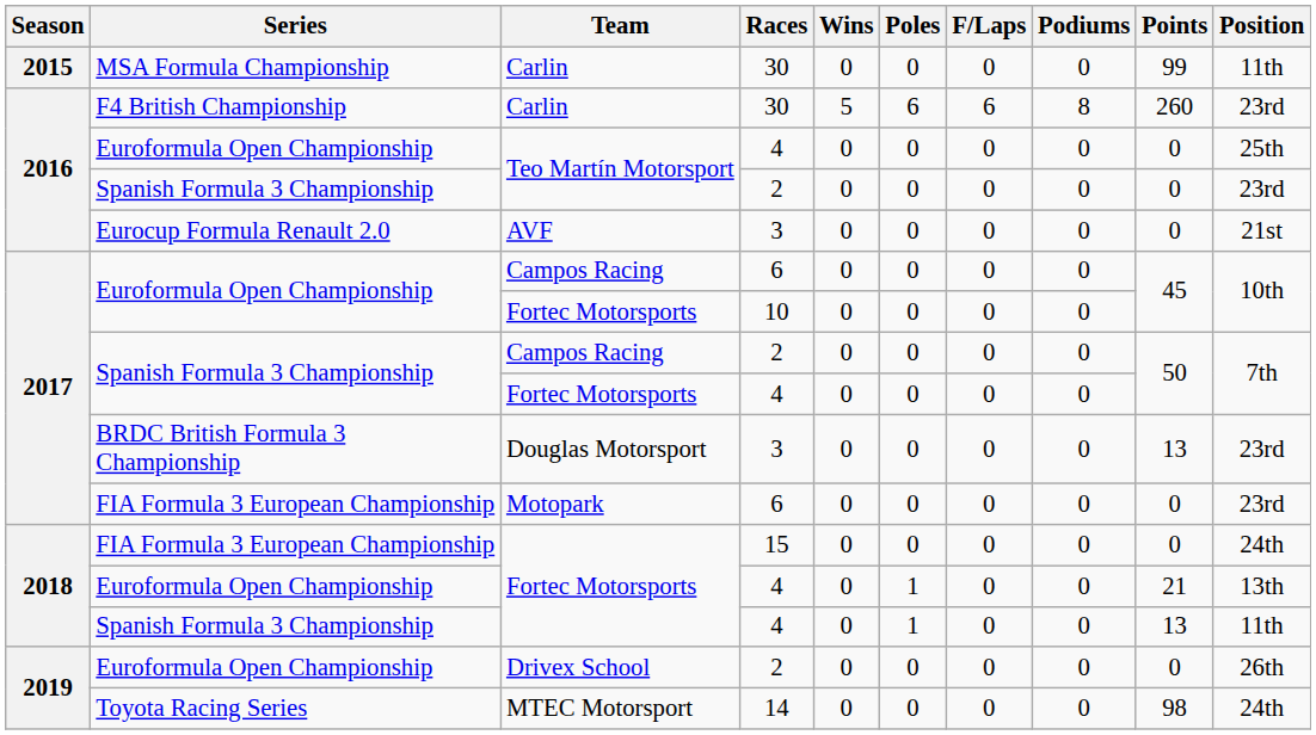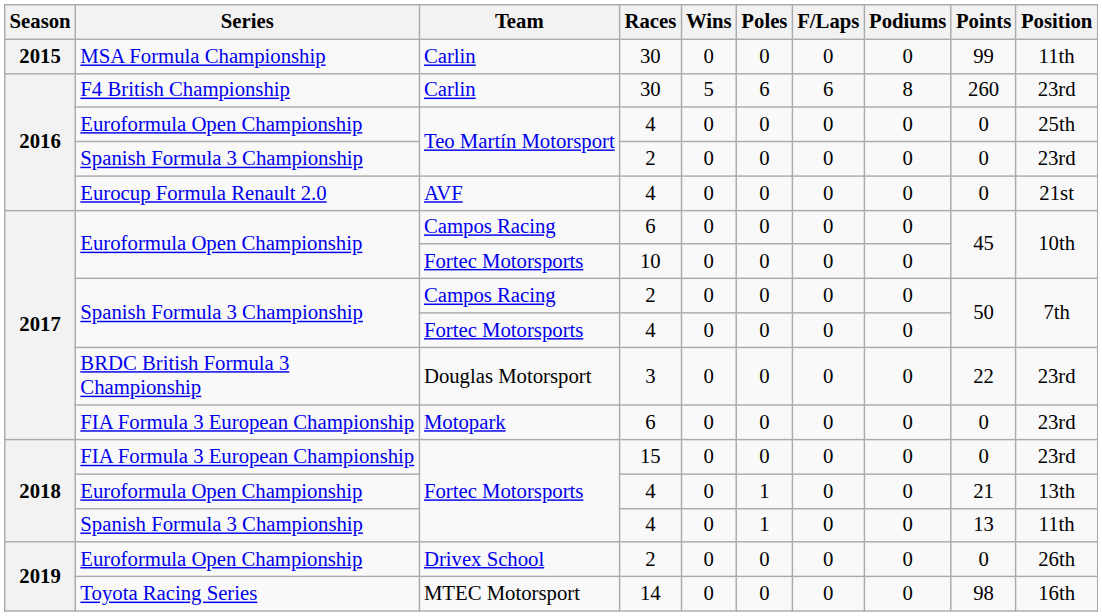AVF | Races: 3 -> 4
Douglas Motorsport | Points: 13 -> 22
FIA Formula 3 European Championship / Fortec Motorsports | Position: 24th -> 23rd
MTEC Motorsport | Position: 24th -> 16th
